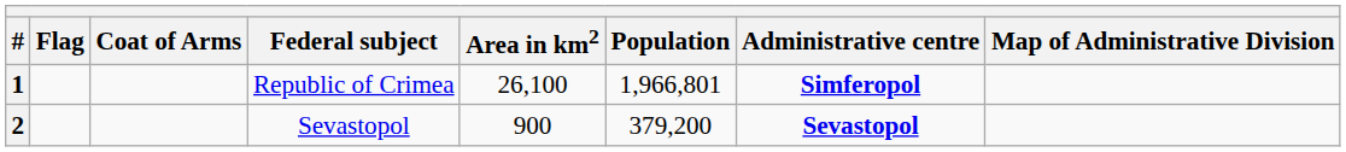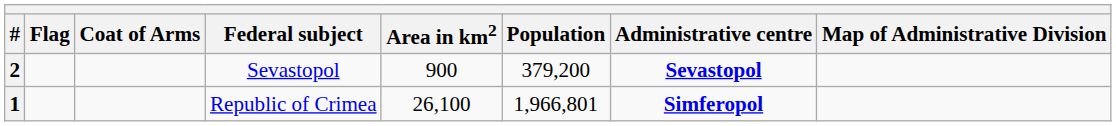rows swapped: 1 <-> 2
